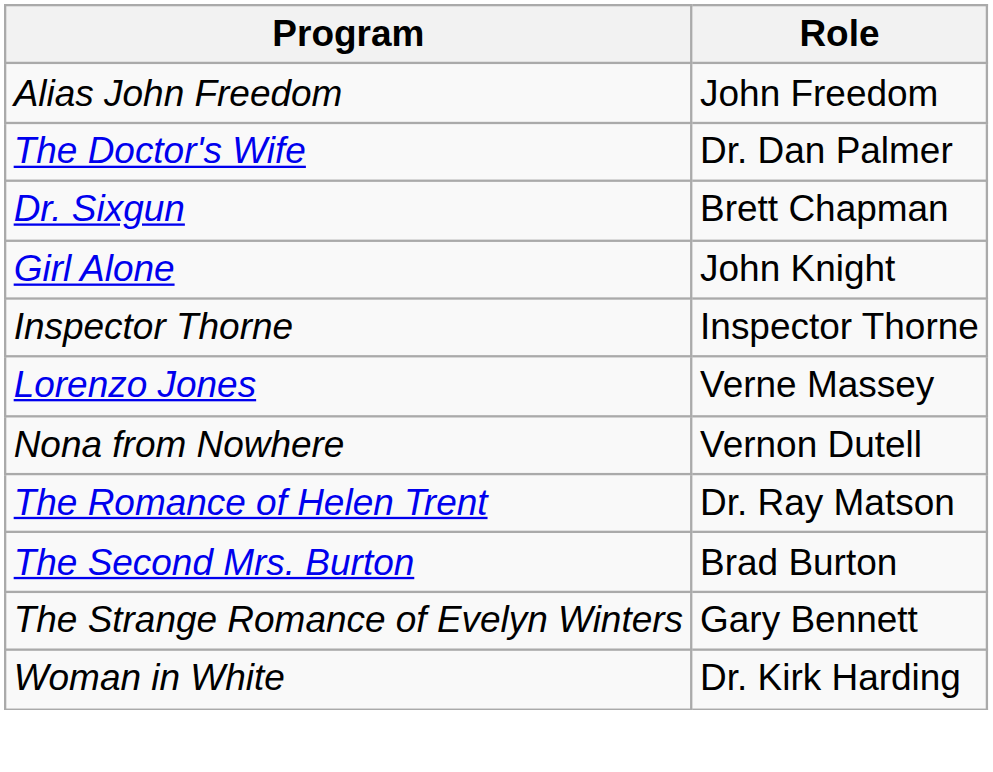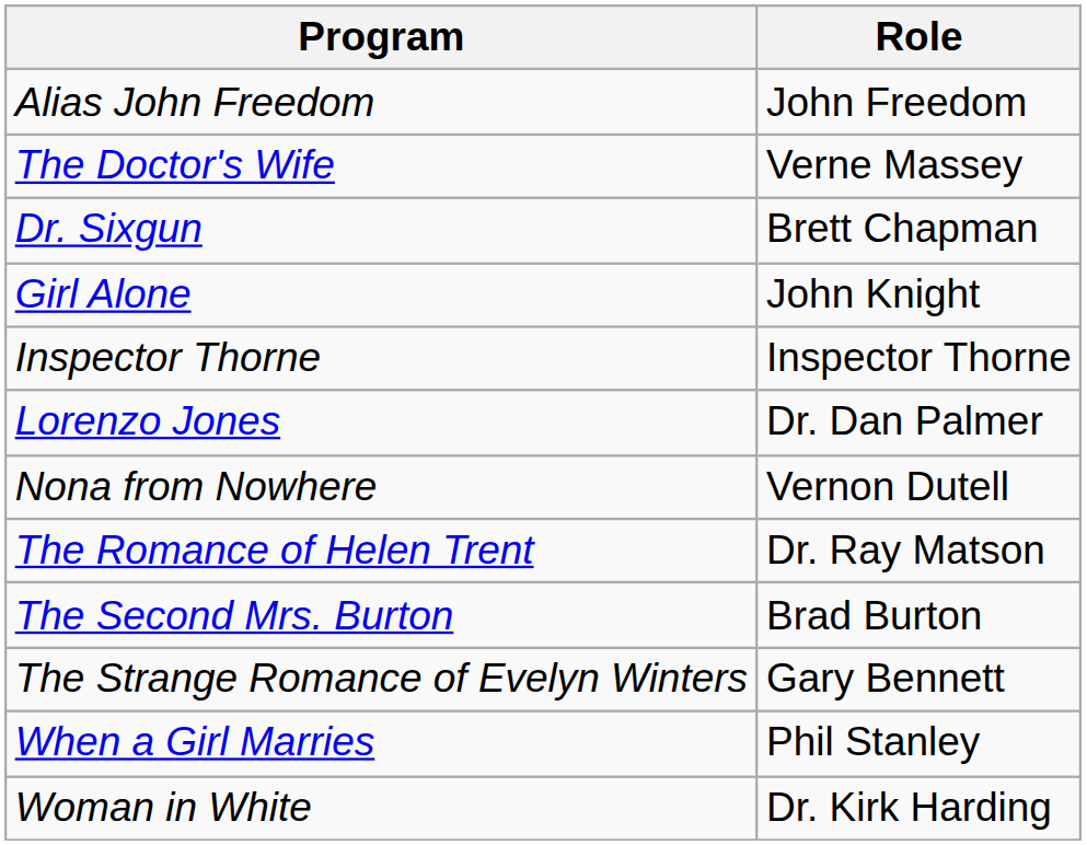The Doctor's Wife | Role: Dr. Dan Palmer -> Verne Massey
Lorenzo Jones | Role: Verne Massey -> Dr. Dan Palmer
+ row: When a Girl Marries | Phil Stanley
